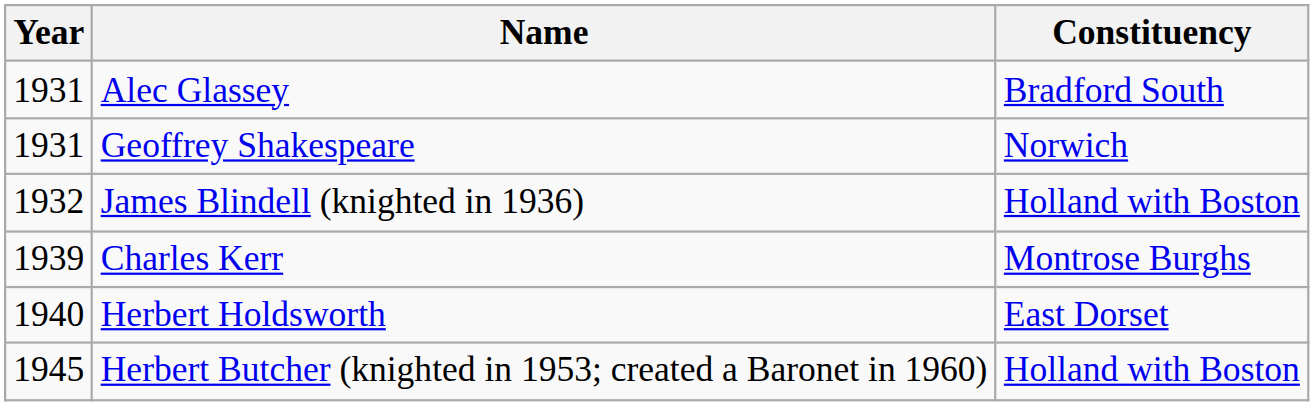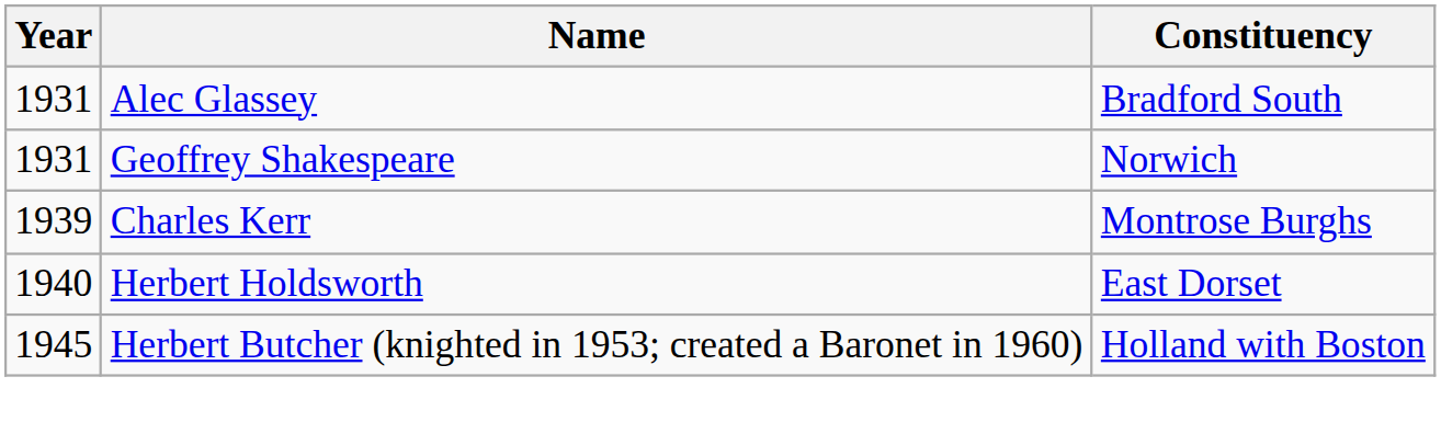- row: 1932 | James Blindell (knighted in 1936) | Holland with Boston
